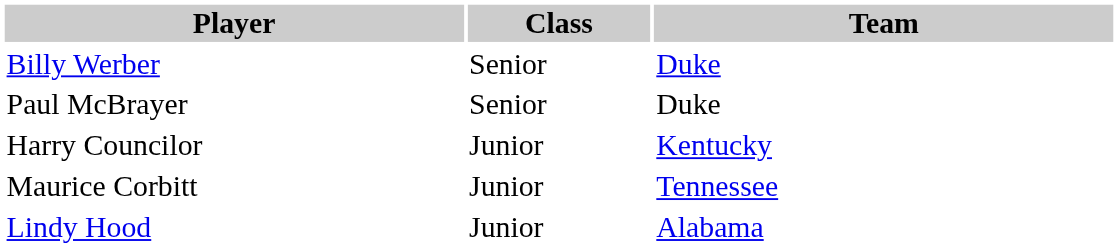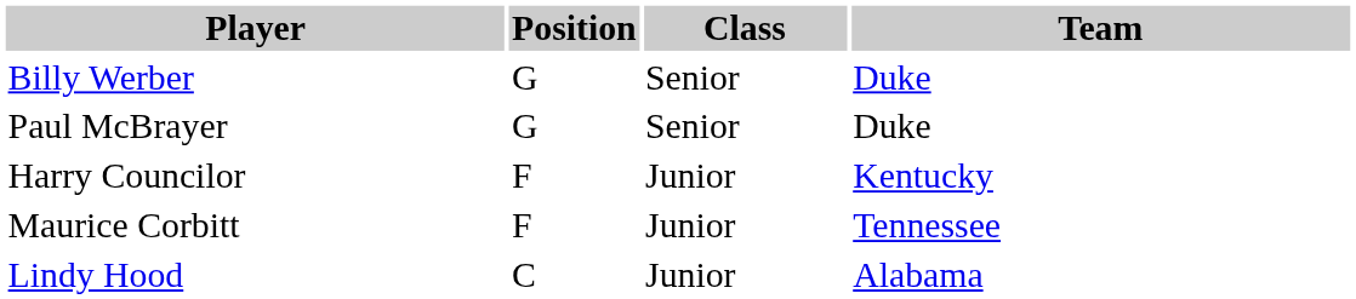+ column: Position | G | G | F | F | C
